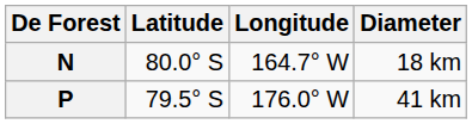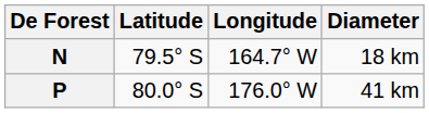N | Latitude: 80.0° S -> 79.5° S
P | Latitude: 79.5° S -> 80.0° S
